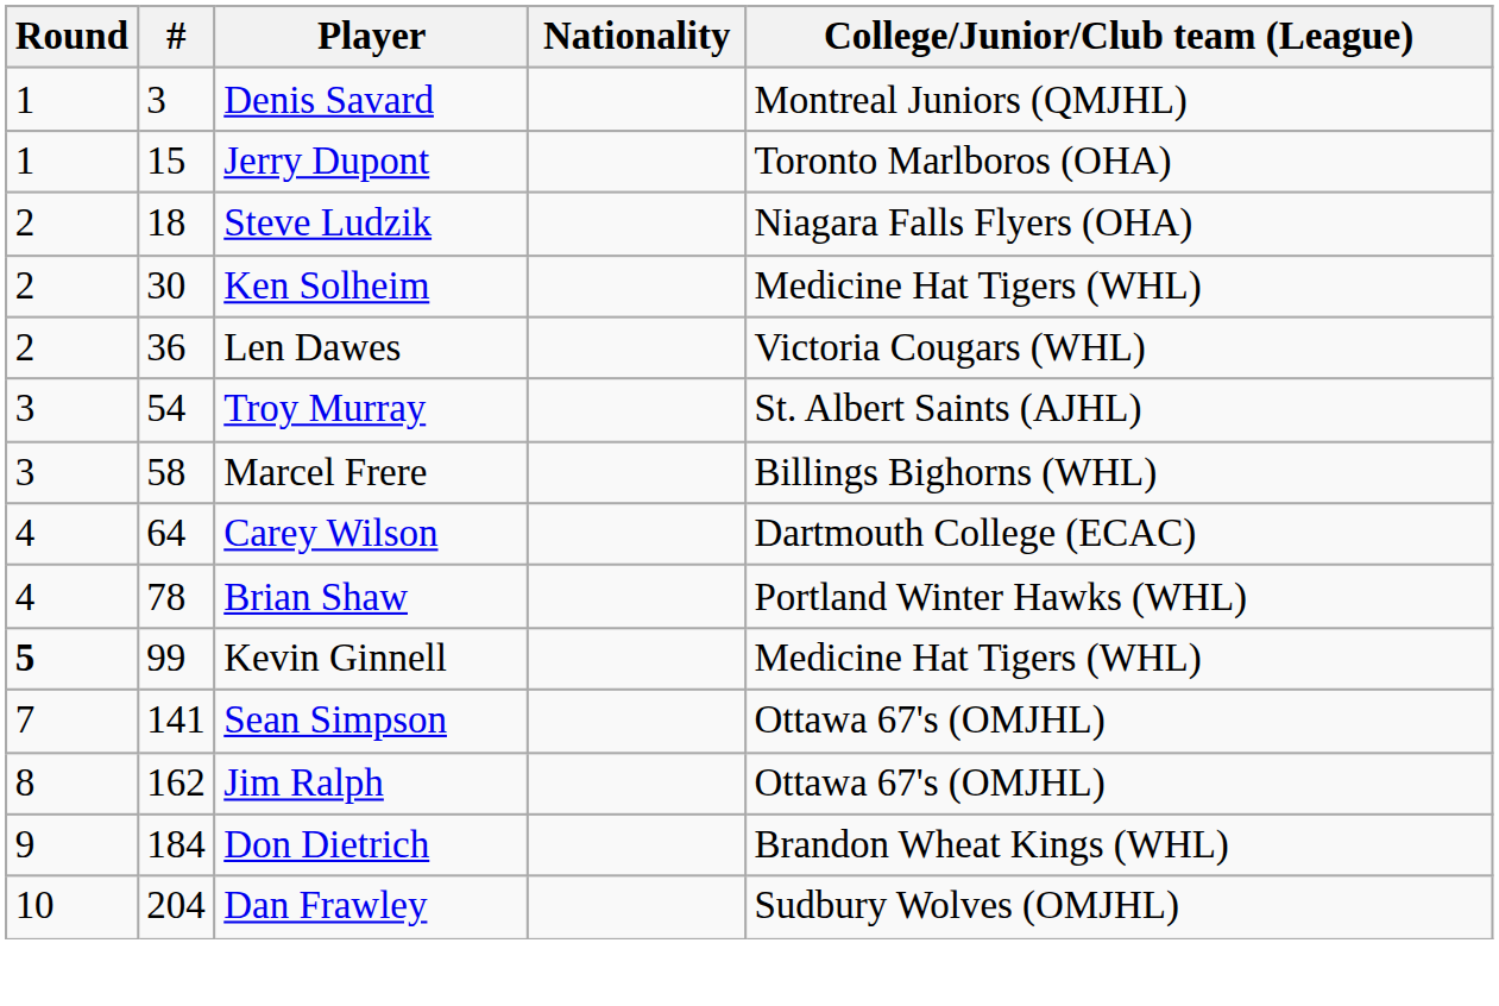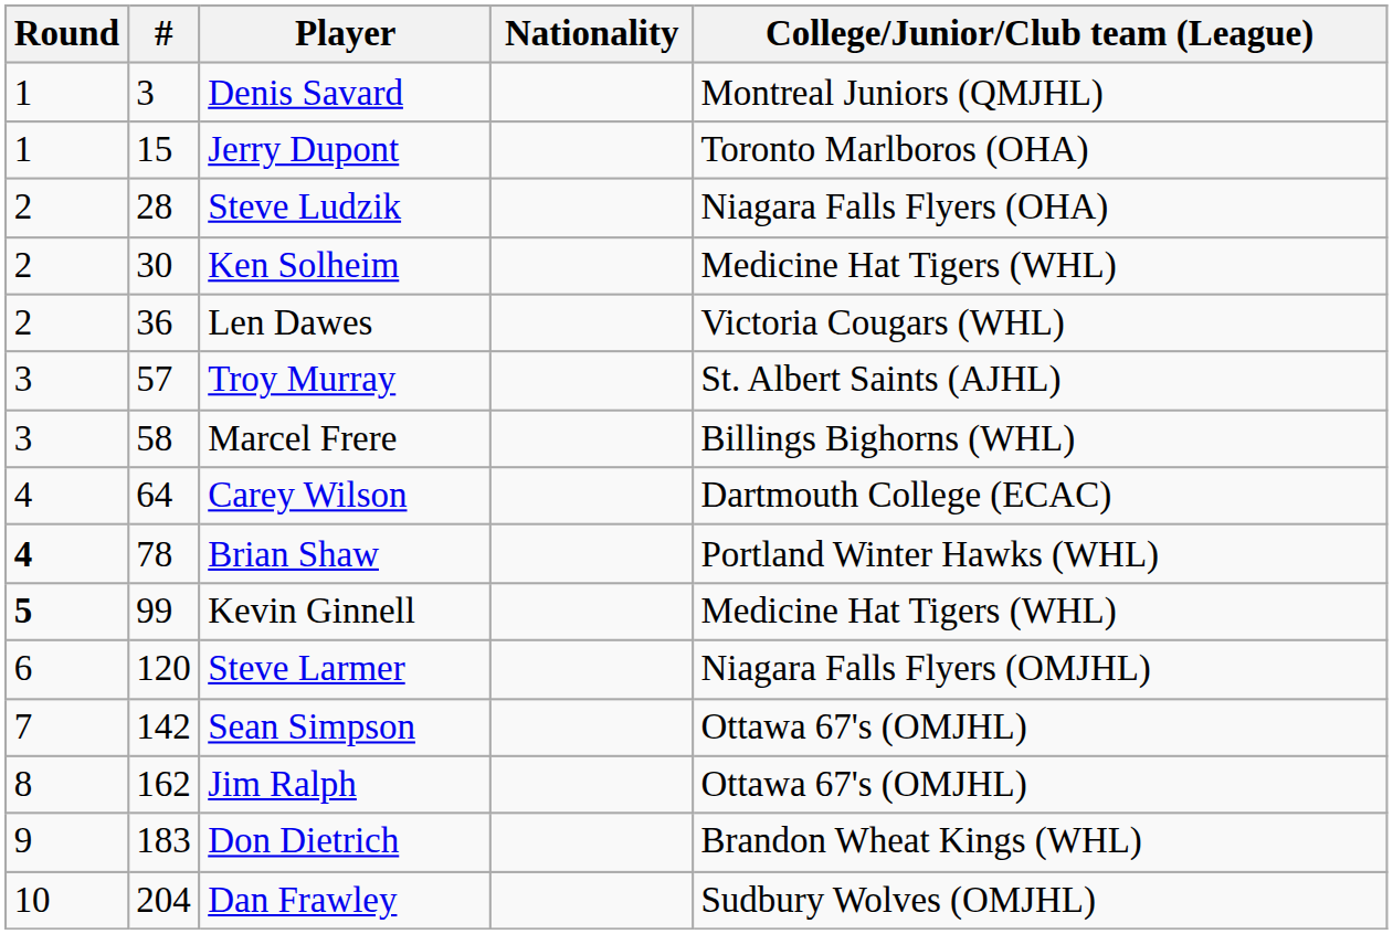Steve Ludzik | #: 18 -> 28
Troy Murray | #: 54 -> 57
Brian Shaw | Round: normal -> bold
+ row: 6 | 120 | Steve Larmer | Niagara Falls Flyers (OMJHL)
Sean Simpson | #: 141 -> 142
Don Dietrich | #: 184 -> 183
